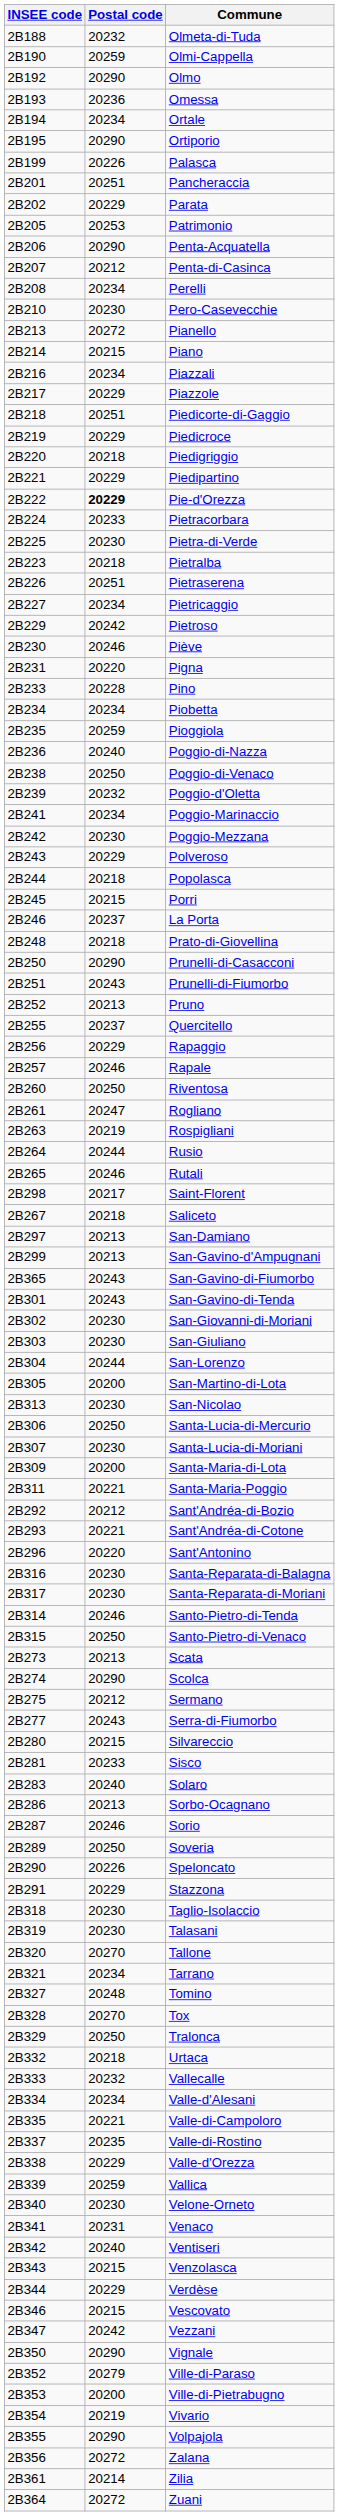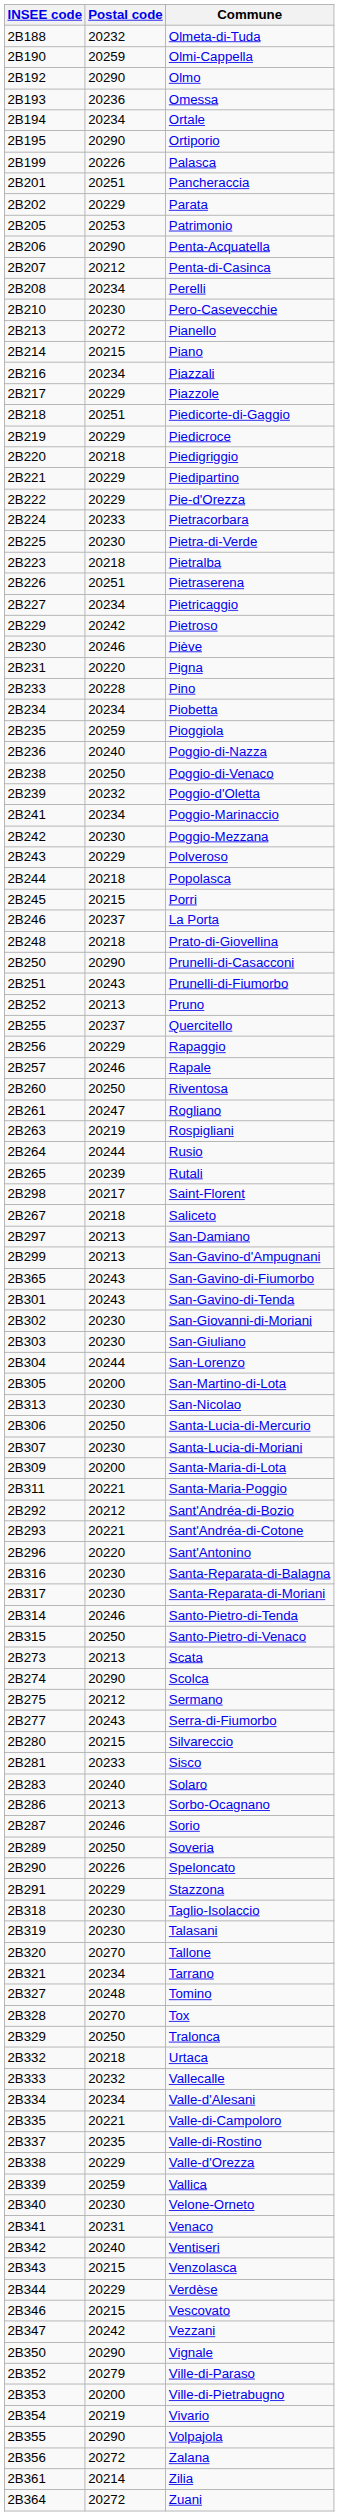Pie-d'Orezza | Postal code: bold -> normal
Rutali | Postal code: 20246 -> 20239
